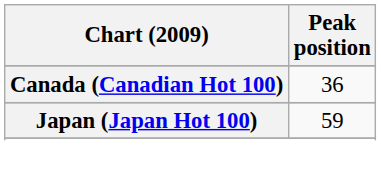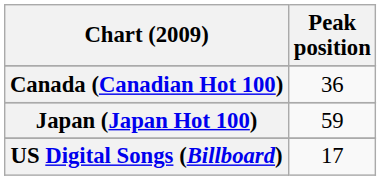+ row: US Digital Songs (Billboard) | 17
